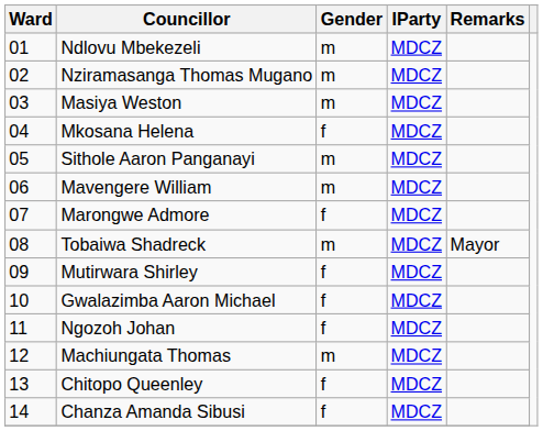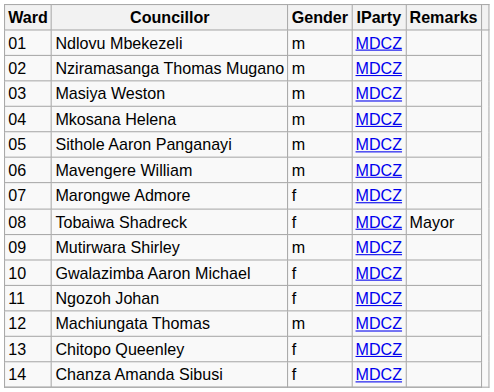Mkosana Helena | Gender: f -> m
Tobaiwa Shadreck | Gender: m -> f
Mutirwara Shirley | Gender: f -> m
